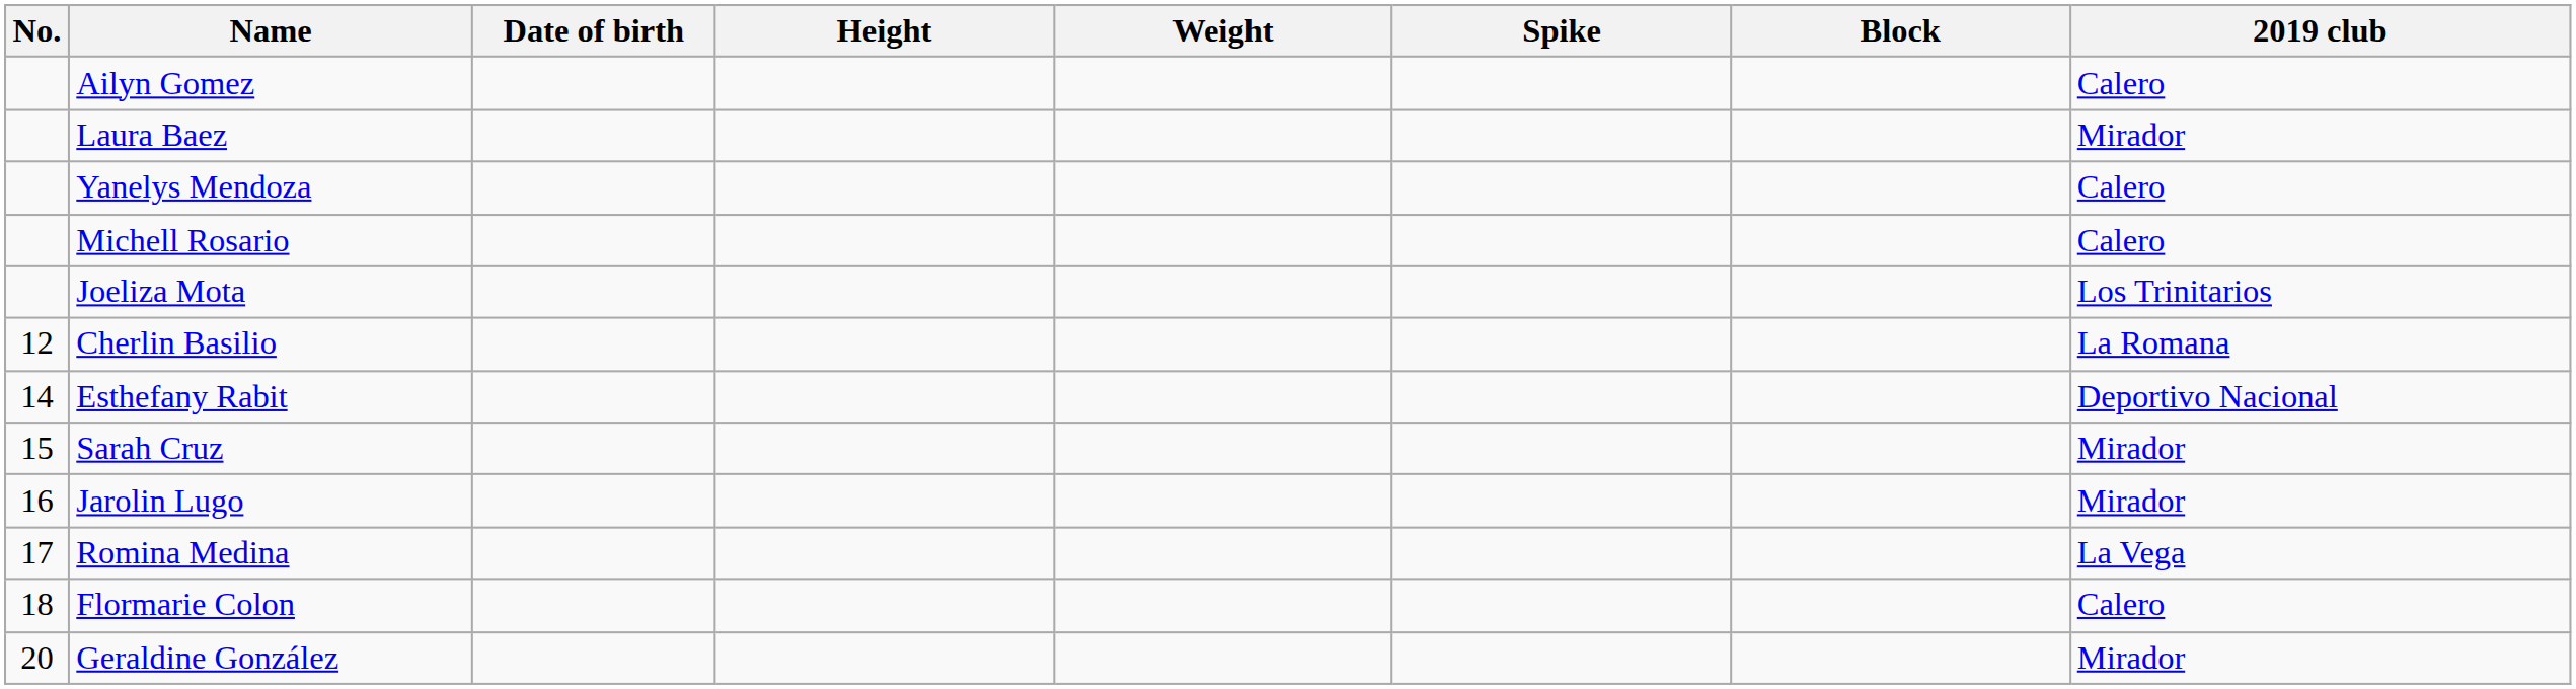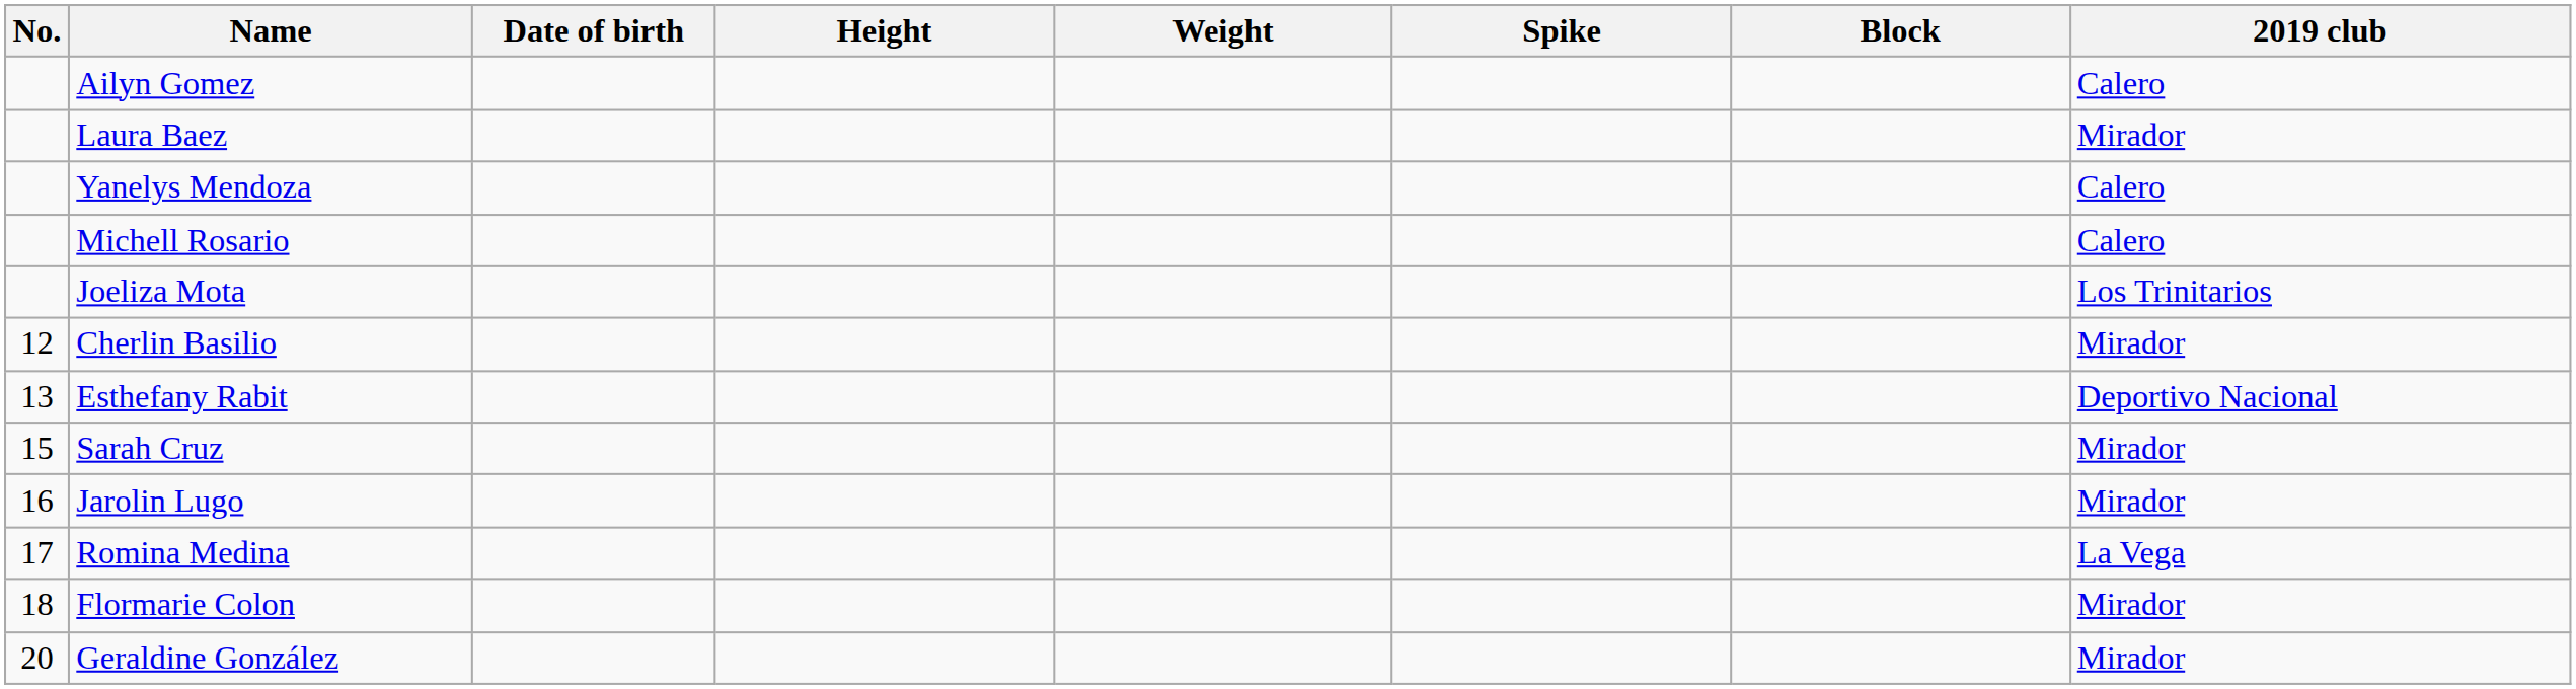Cherlin Basilio | 2019 club: La Romana -> Mirador
Esthefany Rabit | No.: 14 -> 13
Flormarie Colon | 2019 club: Calero -> Mirador
